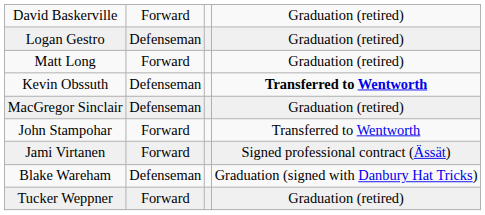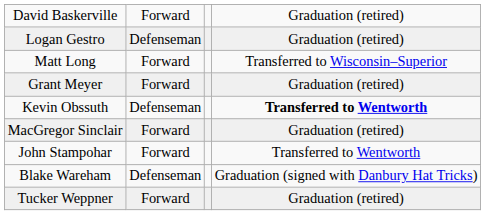Matt Long | column 4: Graduation (retired) -> Transferred to Wisconsin–Superior
+ row: Grant Meyer | Forward | Graduation (retired)
MacGregor Sinclair | column 2: Defenseman -> Forward
- row: Jami Virtanen | Forward | Signed professional contract (Ässät)
